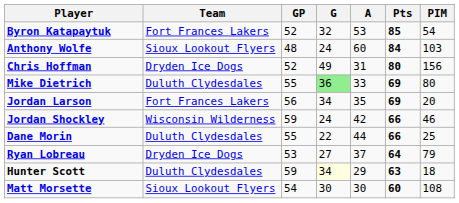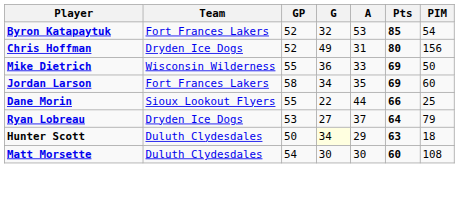- row: Anthony Wolfe | Sioux Lookout Flyers | 48 | 24 | 60 | 84 | 103
Mike Dietrich | Team: Duluth Clydesdales -> Wisconsin Wilderness
Mike Dietrich | G: lightgreen background -> no background
Mike Dietrich | PIM: 80 -> 50
Jordan Larson | GP: 56 -> 58
Jordan Larson | PIM: 20 -> 60
- row: Jordan Shockley | Wisconsin Wilderness | 59 | 24 | 42 | 66 | 46
Dane Morin | Team: Duluth Clydesdales -> Sioux Lookout Flyers
Hunter Scott | GP: 59 -> 50
Matt Morsette | Team: Sioux Lookout Flyers -> Duluth Clydesdales
